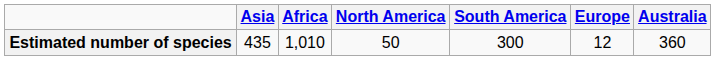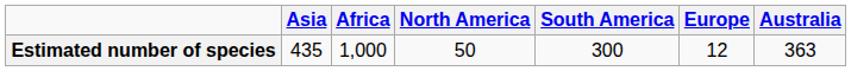Estimated number of species | Africa: 1,010 -> 1,000
Estimated number of species | Australia: 360 -> 363
